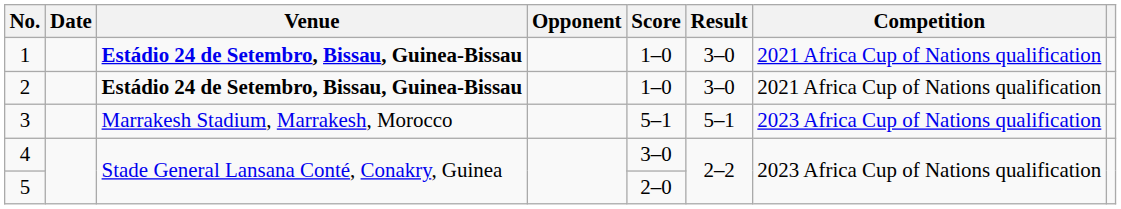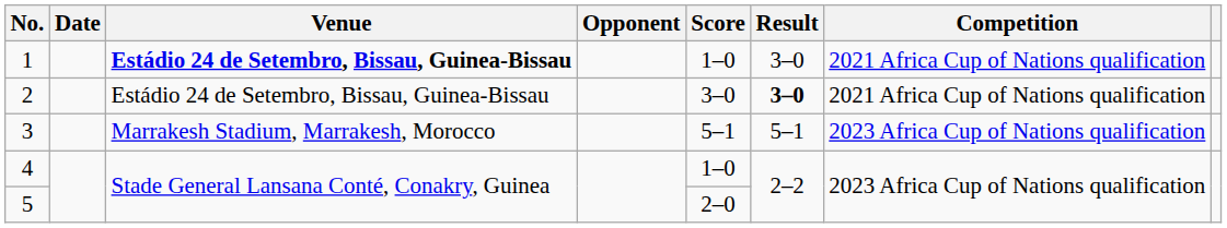2 | Venue: bold -> normal
2 | Score: 1–0 -> 3–0
2 | Result: normal -> bold
4 | Score: 3–0 -> 1–0
